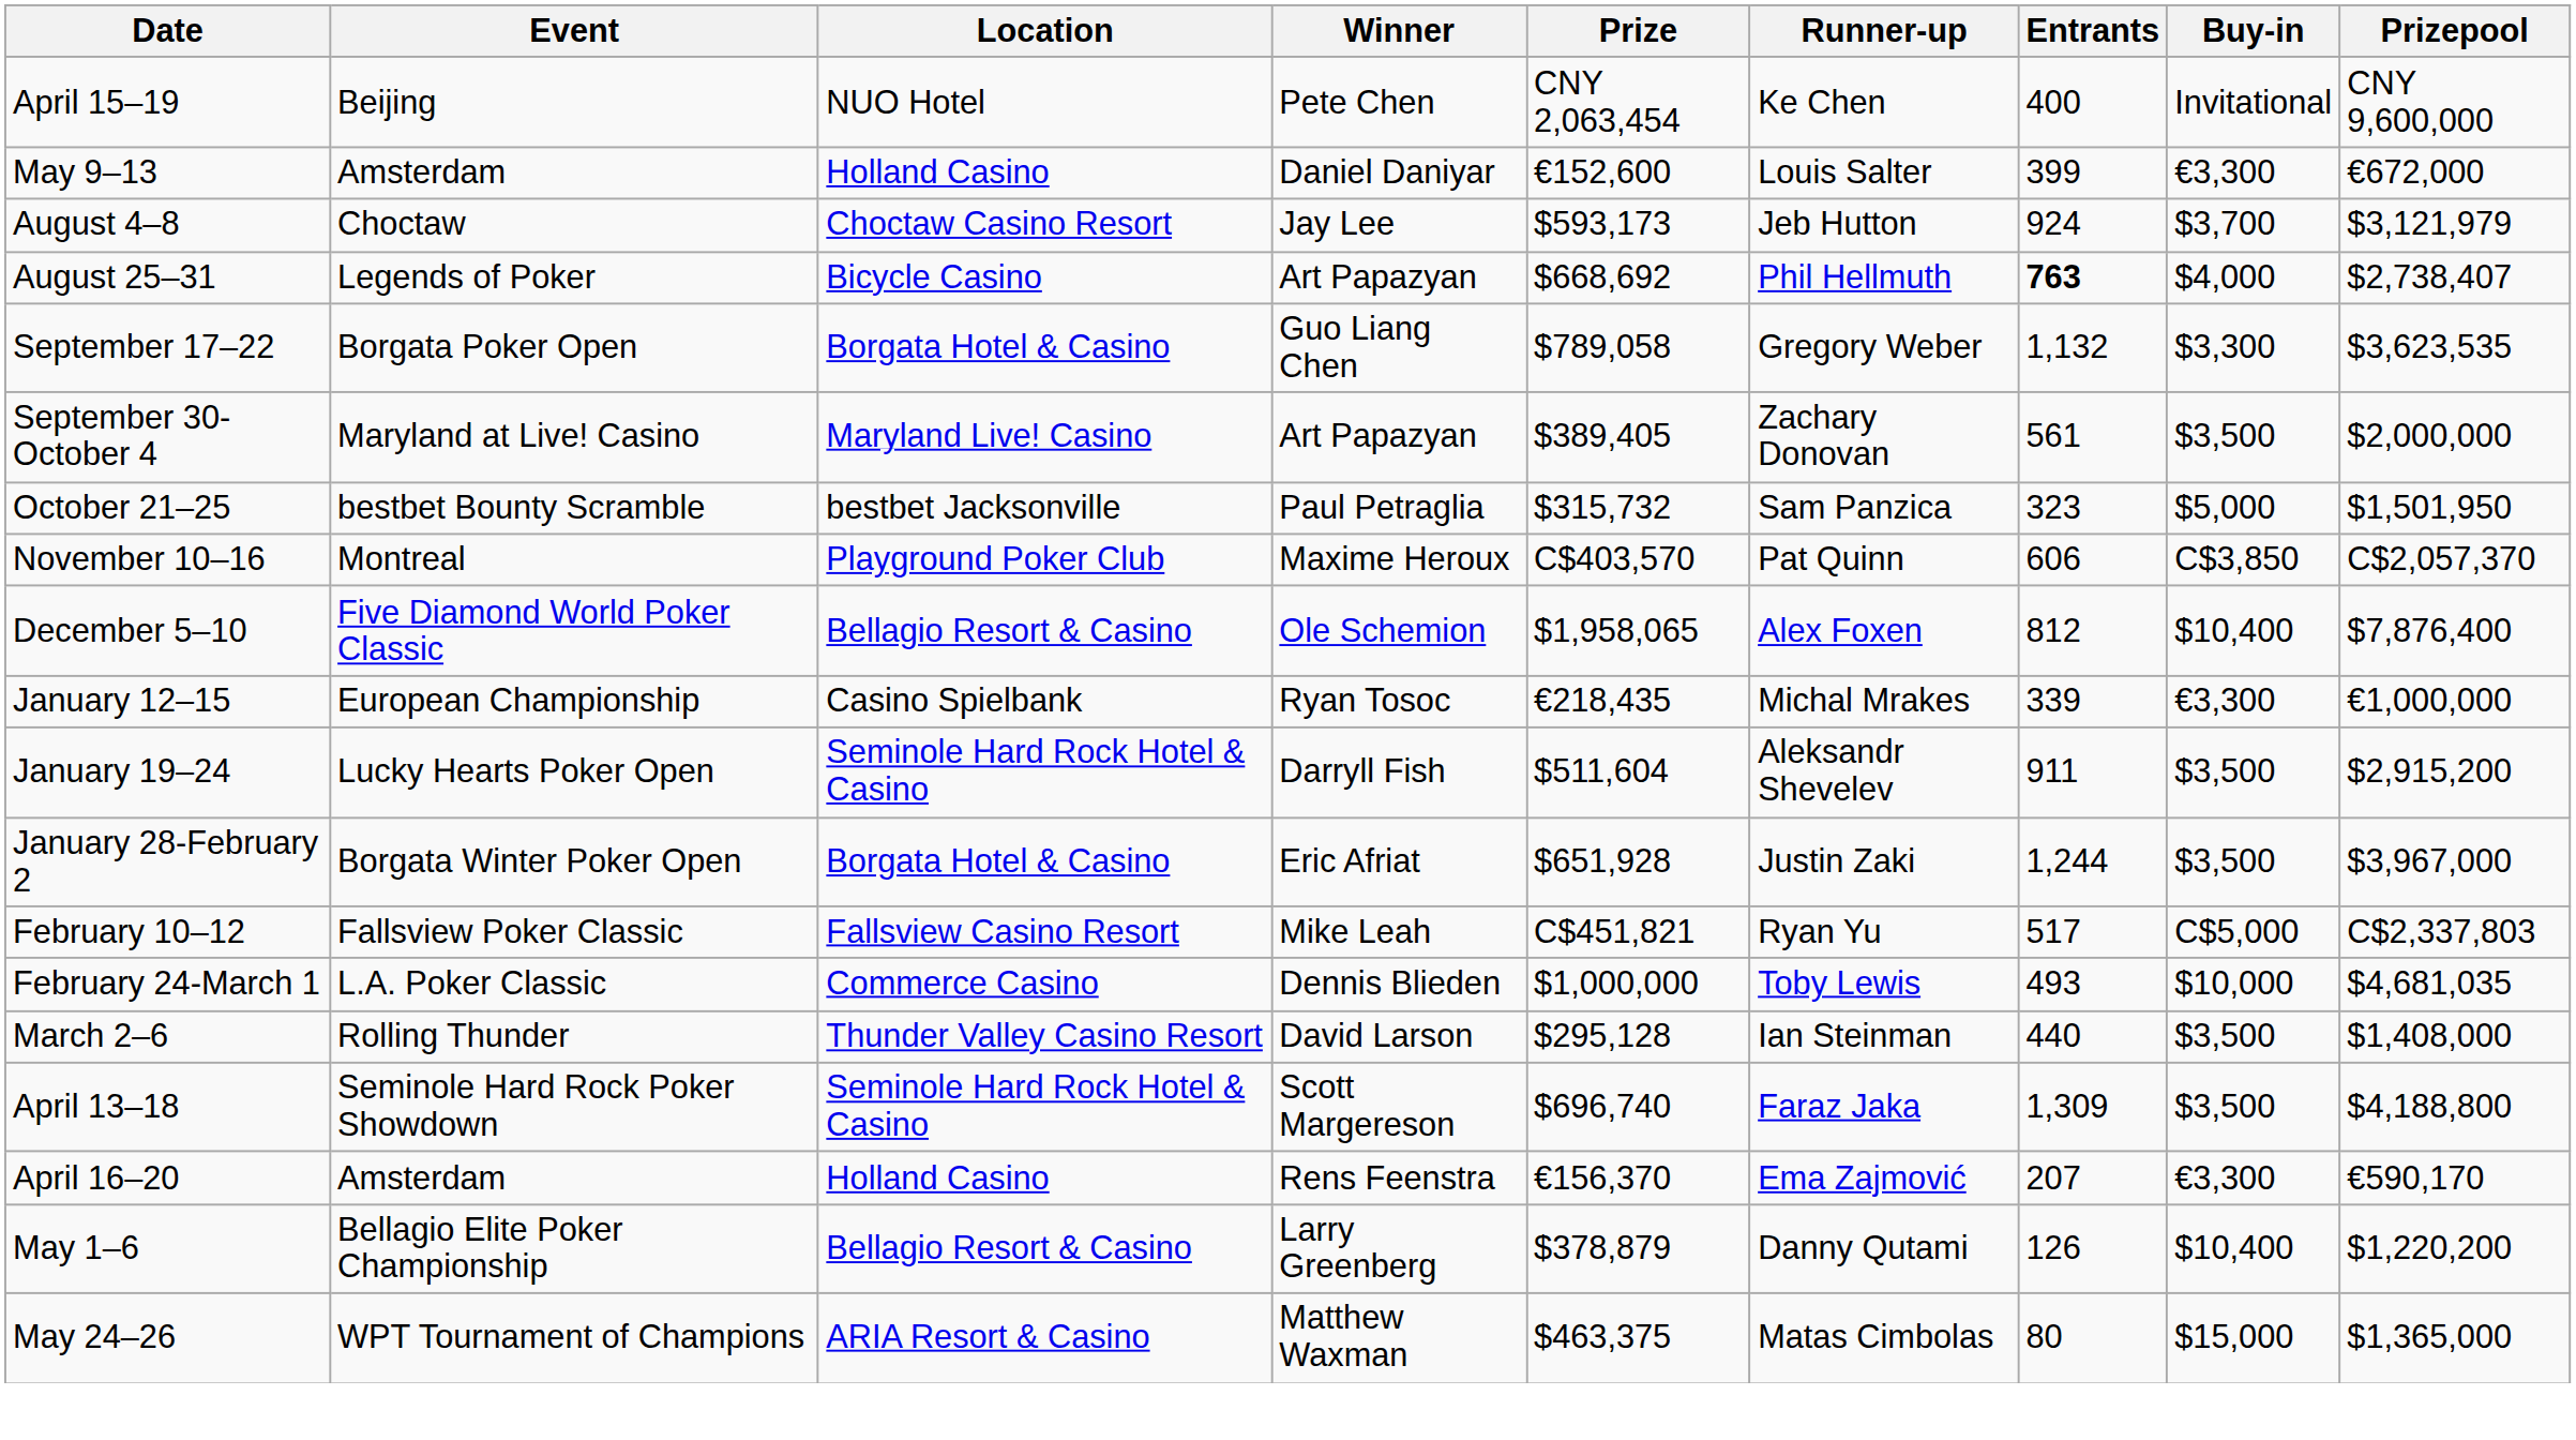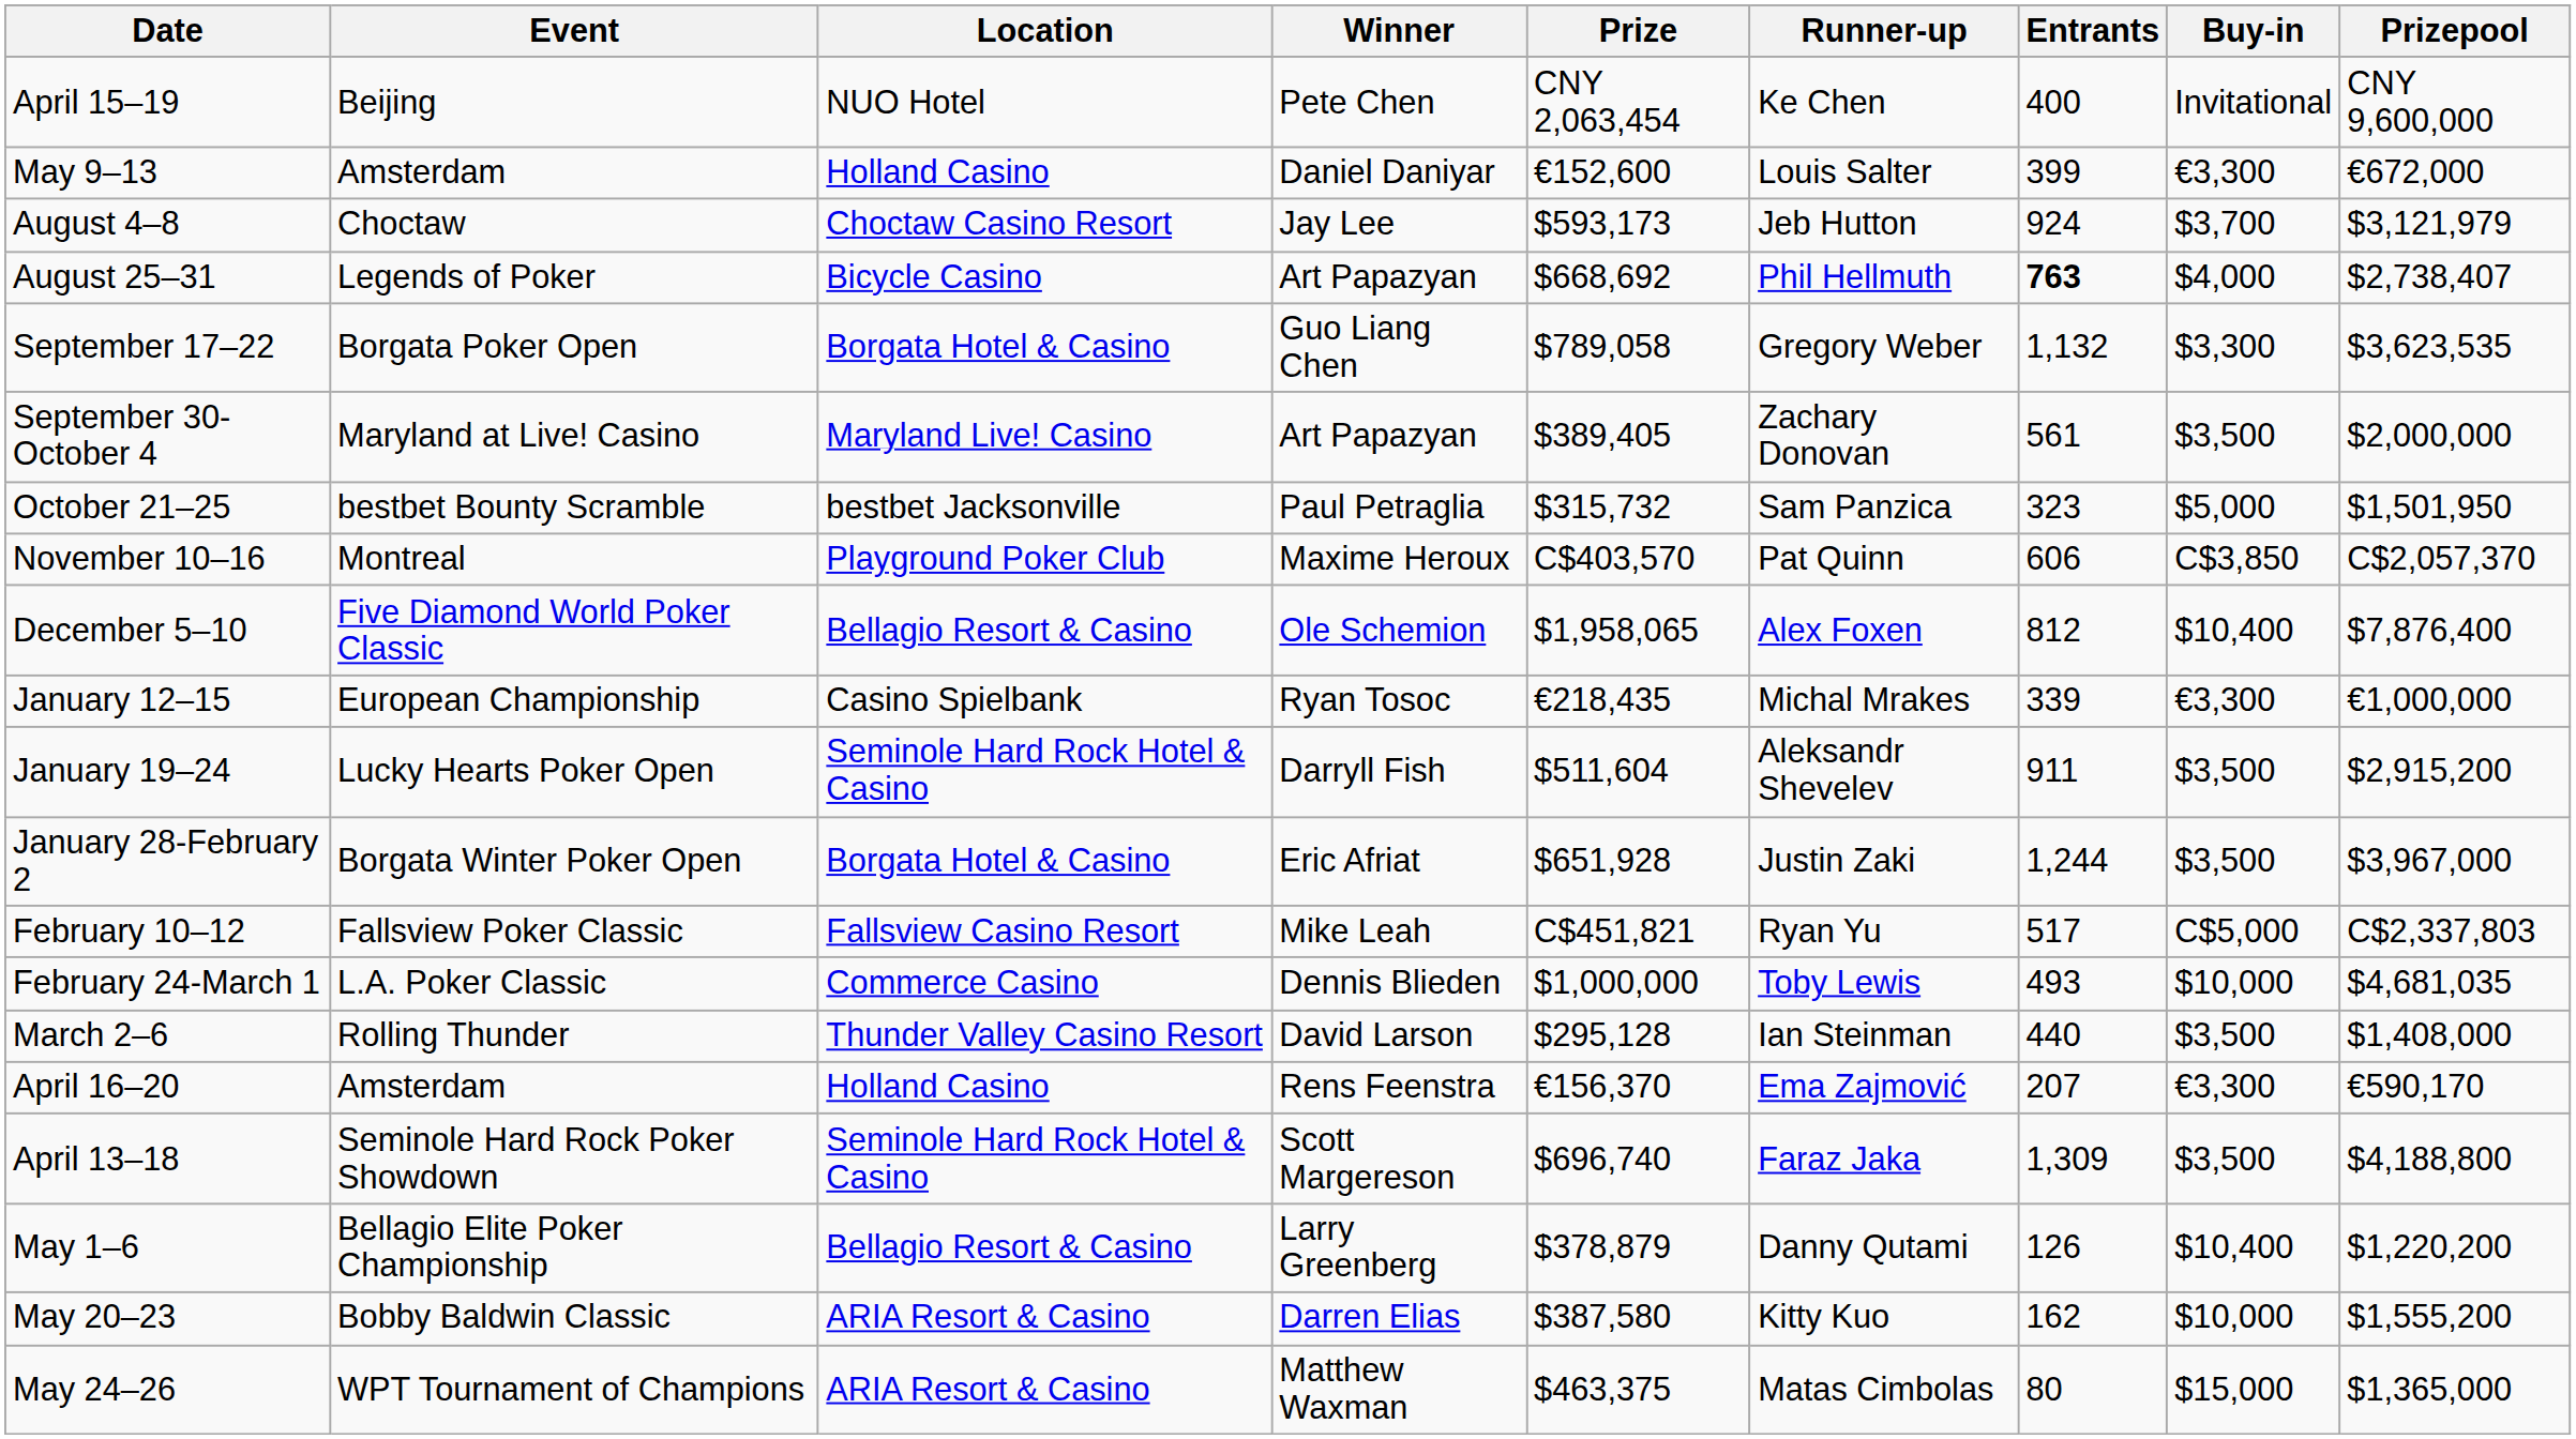rows swapped: April 13–18 <-> April 16–20
+ row: May 20–23 | Bobby Baldwin Classic | ARIA Resort & Casino | Darren Elias | $387,580 | Kitty Kuo | 162 | $10,000 | $1,555,200
